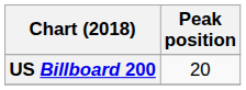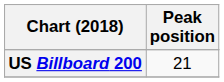US Billboard 200 | Peak position: 20 -> 21
